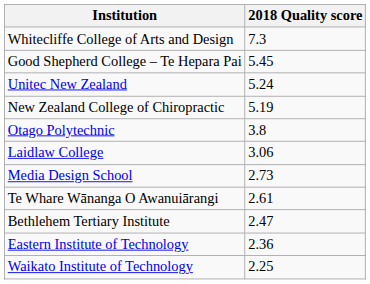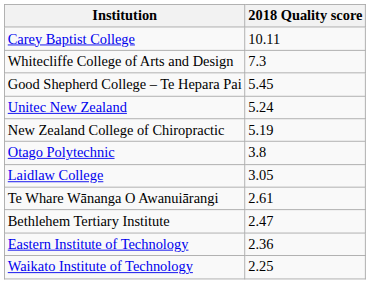+ row: Carey Baptist College | 10.11
Laidlaw College | 2018 Quality score: 3.06 -> 3.05
- row: Media Design School | 2.73
